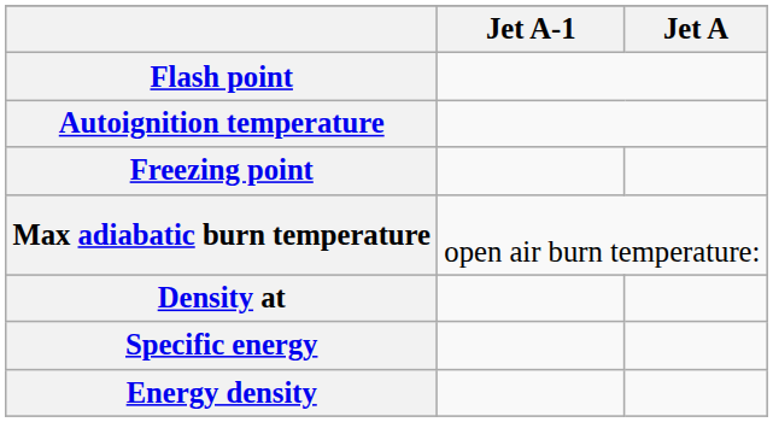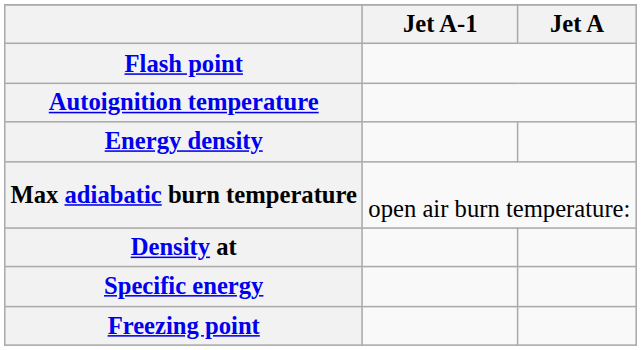rows swapped: Freezing point <-> Energy density
